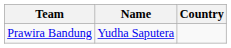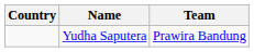columns swapped: Country <-> Team
